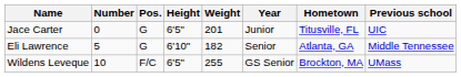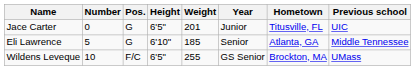Eli Lawrence | Weight: 182 -> 185
